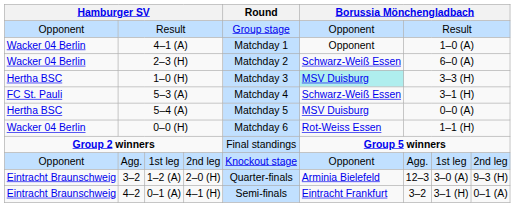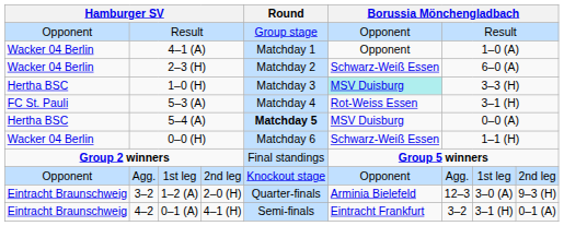5–3 (A) | column 6: Schwarz-Weiß Essen -> Rot-Weiss Essen
5–4 (A) | Round: normal -> bold
0–0 (H) | column 6: Rot-Weiss Essen -> Schwarz-Weiß Essen
